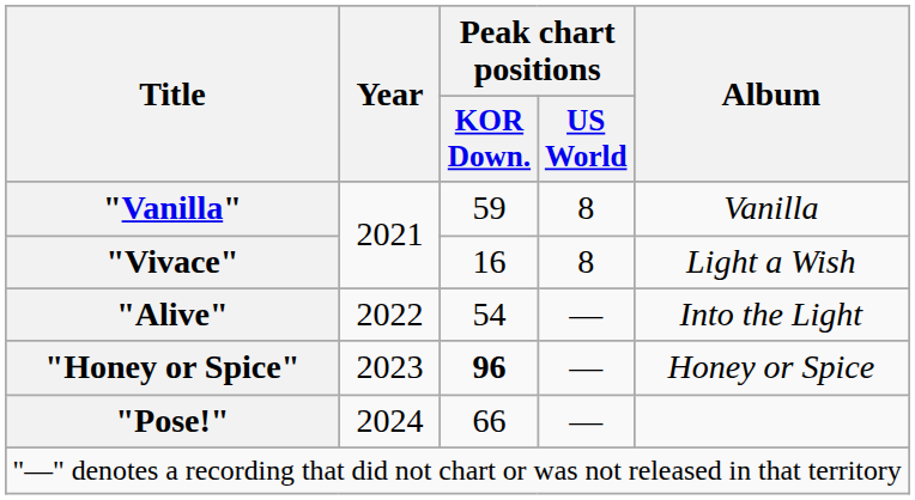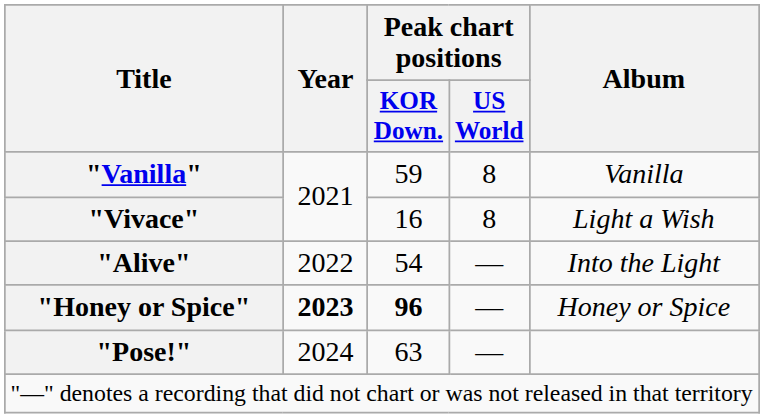"Honey or Spice" | Year: normal -> bold
"Pose!" | Peak chart positions / KOR Down.: 66 -> 63
